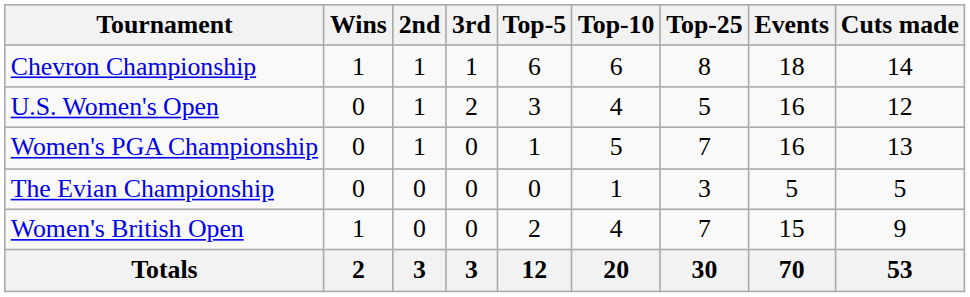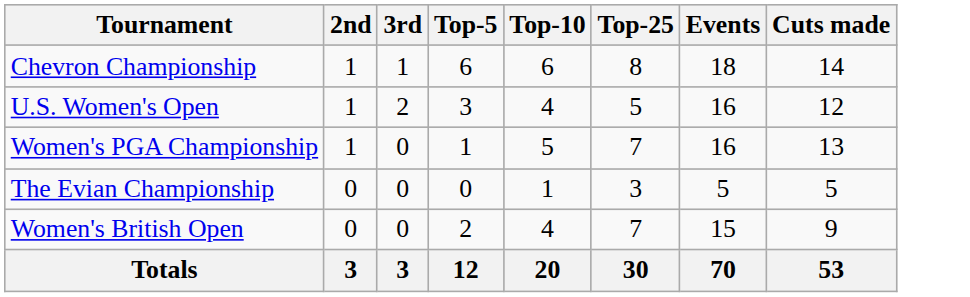- column: Wins | 1 | 0 | 0 | 0 | 1 | 2
